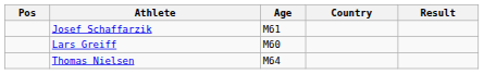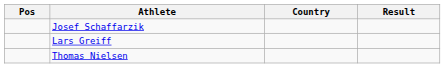- column: Age | M61 | M60 | M64
